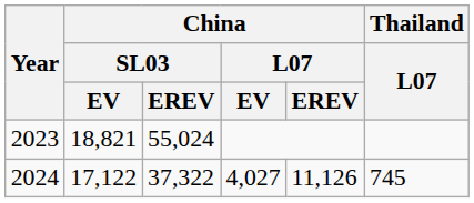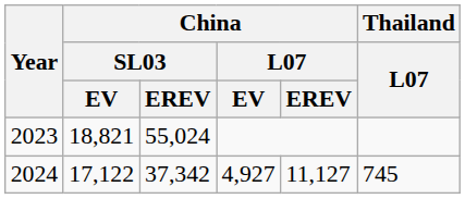2024 | China / SL03 / EREV: 37,322 -> 37,342
2024 | China / L07 / EV: 4,027 -> 4,927
2024 | China / L07 / EREV: 11,126 -> 11,127
